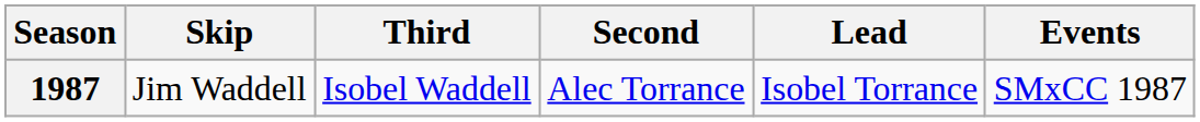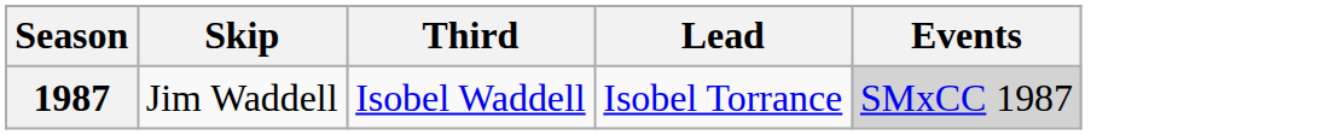- column: Second | Alec Torrance
1987 | Events: no background -> lightgrey background
